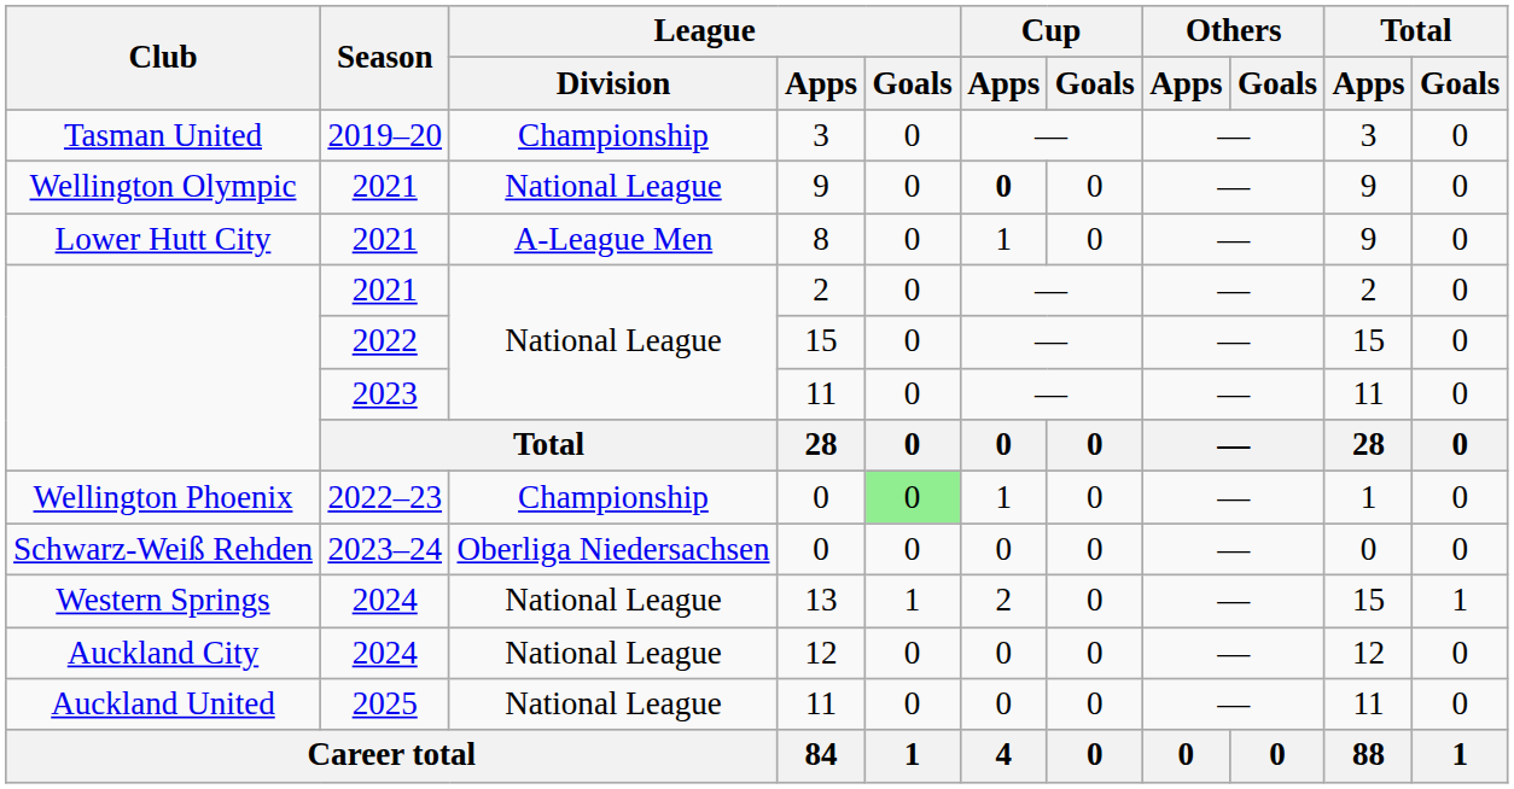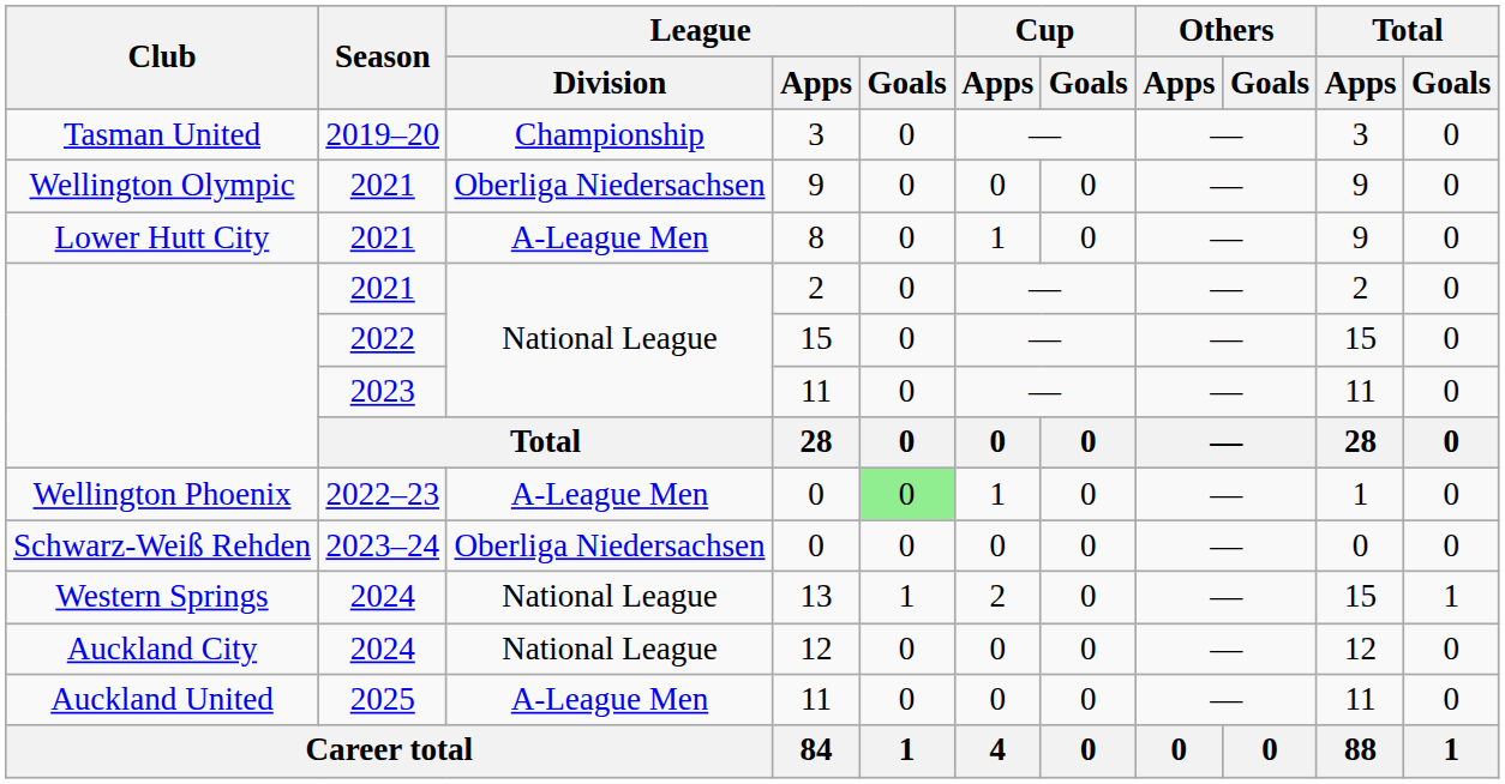Wellington Olympic | League / Division: National League -> Oberliga Niedersachsen
Wellington Olympic | Cup / Apps: bold -> normal
Wellington Phoenix | League / Division: Championship -> A-League Men
Auckland United | League / Division: National League -> A-League Men
